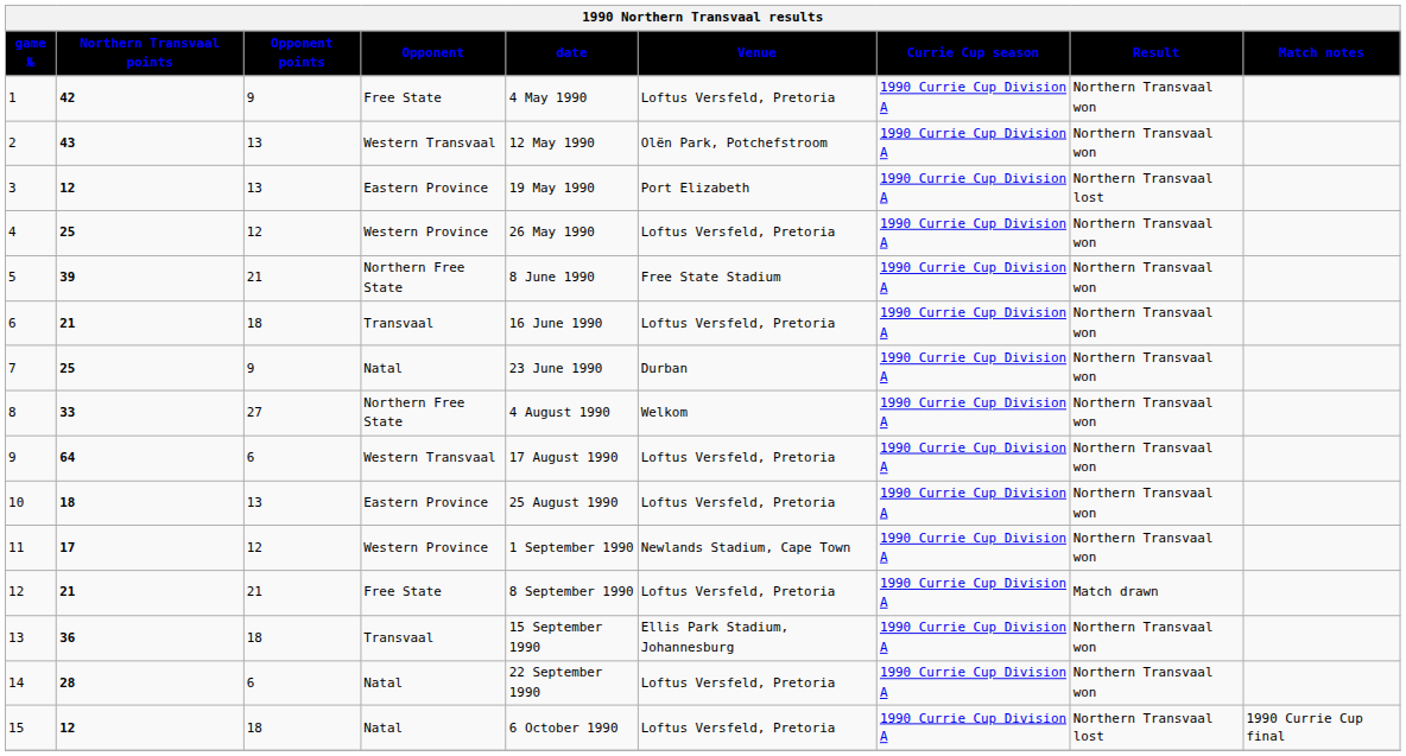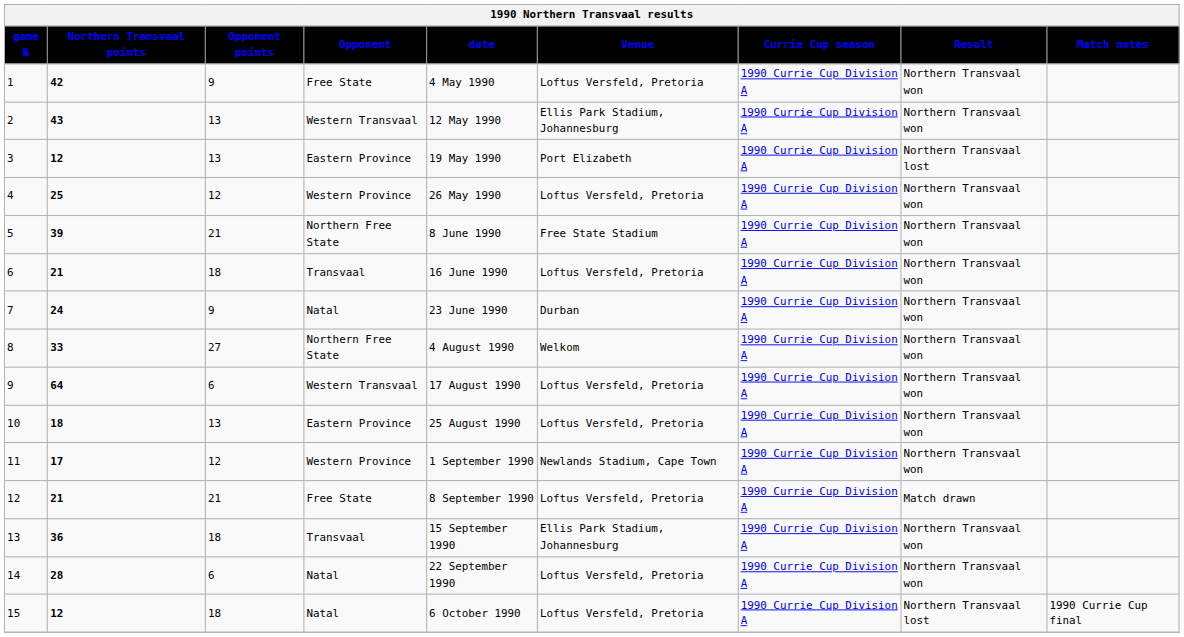2 | Venue: Olën Park, Potchefstroom -> Ellis Park Stadium, Johannesburg
7 | Northern Transvaal points: 25 -> 24
